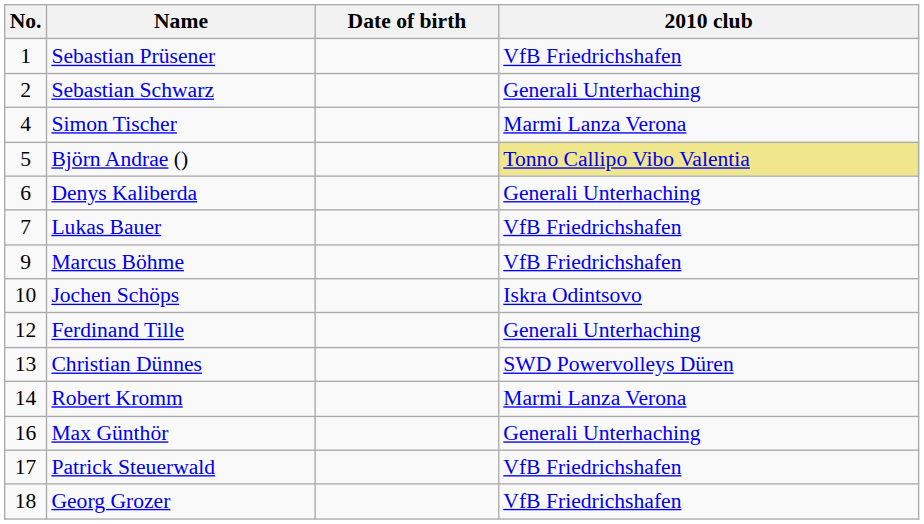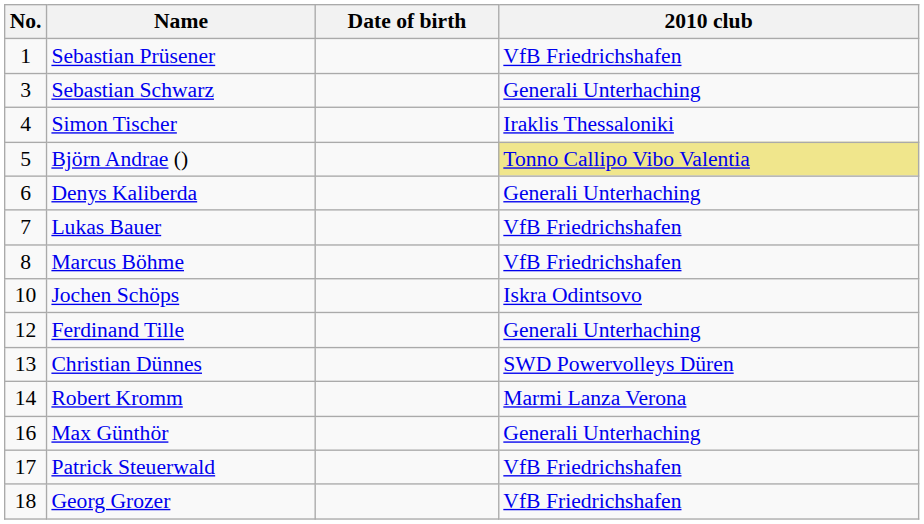Sebastian Schwarz | No.: 2 -> 3
Simon Tischer | 2010 club: Marmi Lanza Verona -> Iraklis Thessaloniki
Marcus Böhme | No.: 9 -> 8
